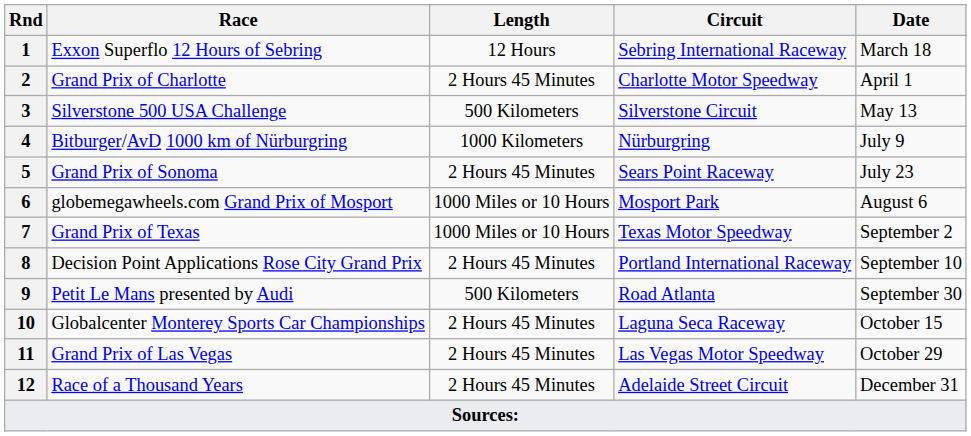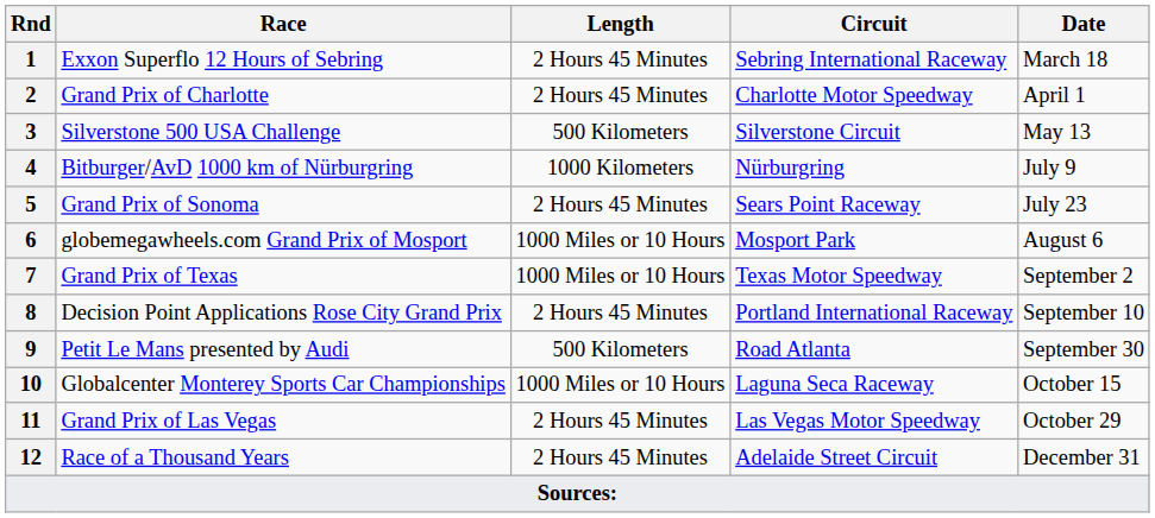1 | Length: 12 Hours -> 2 Hours 45 Minutes
10 | Length: 2 Hours 45 Minutes -> 1000 Miles or 10 Hours
